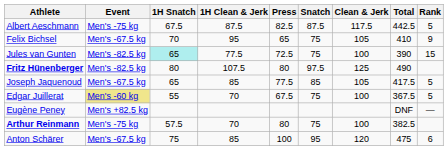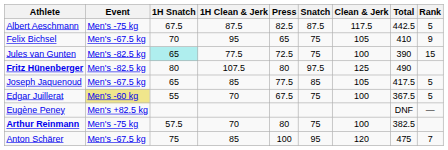Anton Schärer | Rank: 6 -> 7
